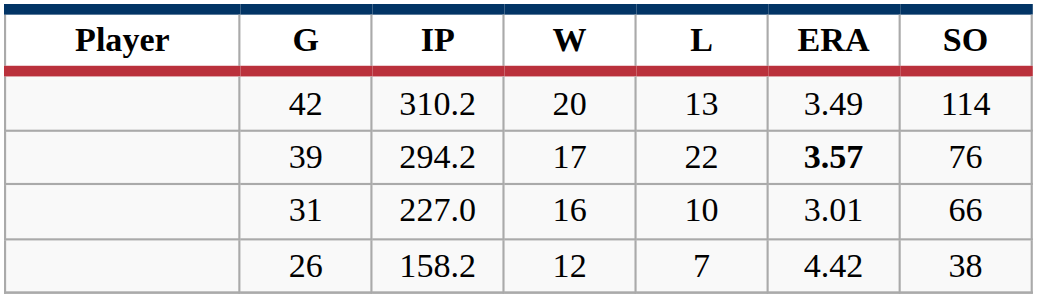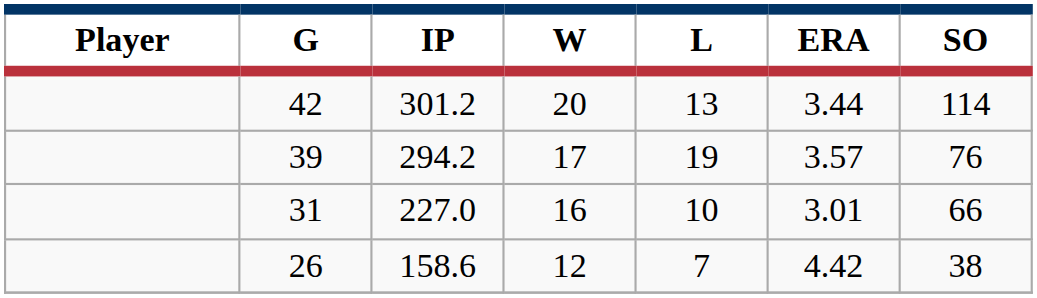42 | IP: 310.2 -> 301.2
42 | ERA: 3.49 -> 3.44
39 | L: 22 -> 19
39 | ERA: bold -> normal
26 | IP: 158.2 -> 158.6
